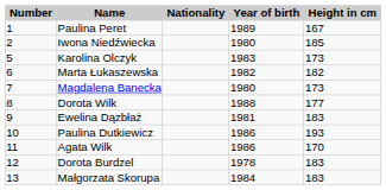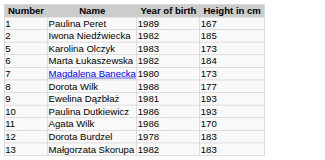- column: Nationality
Iwona Niedźwiecka | Year of birth: 1980 -> 1982
Marta Łukaszewska | Height in cm: 182 -> 184
Ewelina Dązbłaż | Height in cm: 183 -> 193
Małgorzata Skorupa | Year of birth: 1984 -> 1982
